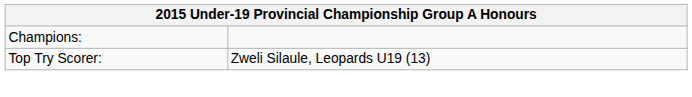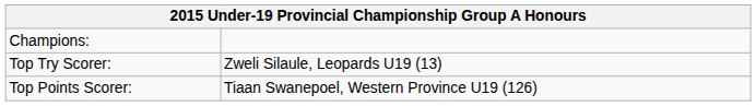+ row: Top Points Scorer: | Tiaan Swanepoel, Western Province U19 (126)
